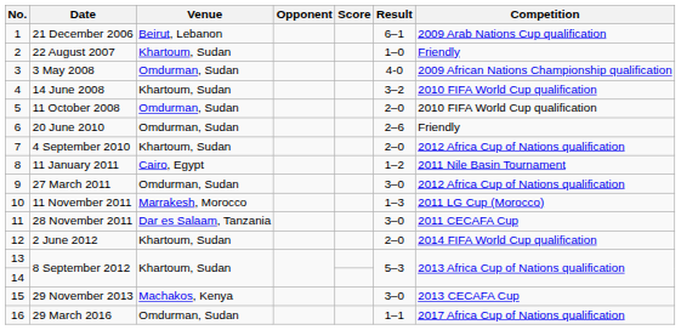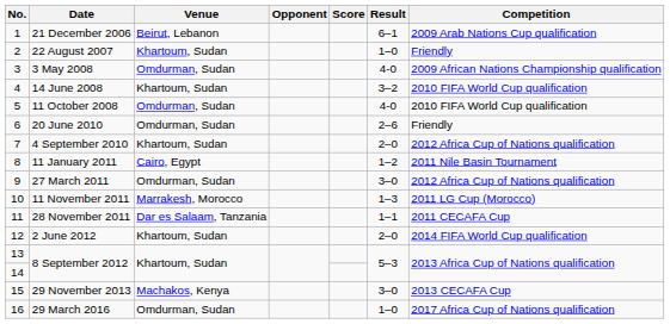11 October 2008 | Result: 2–0 -> 4-0
28 November 2011 | Result: 3–0 -> 1–1
29 March 2016 | Result: 1–1 -> 1–0
